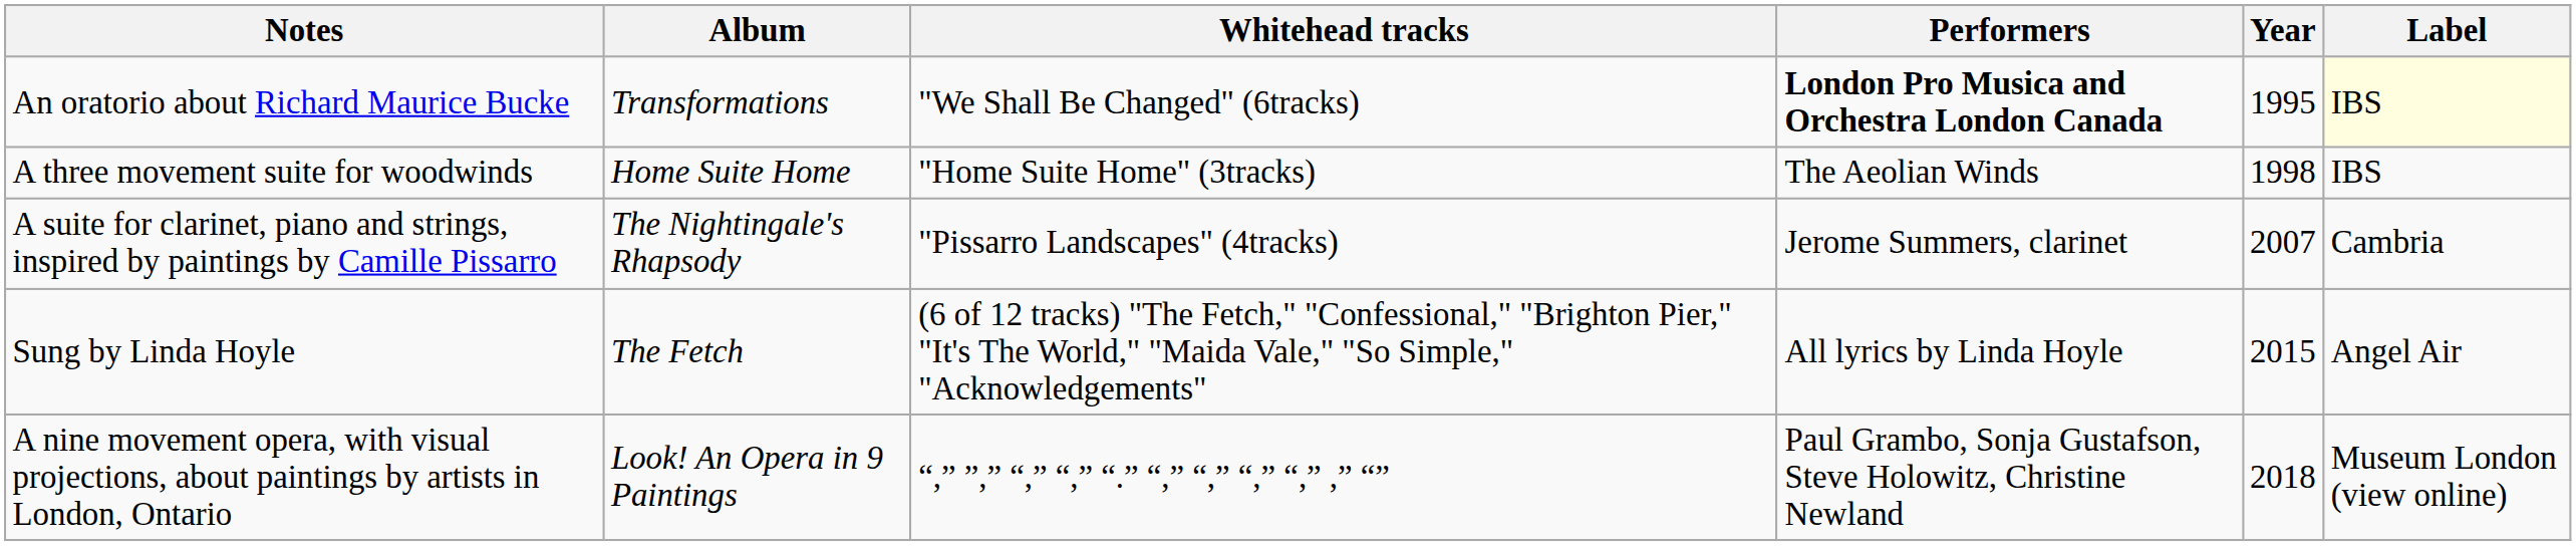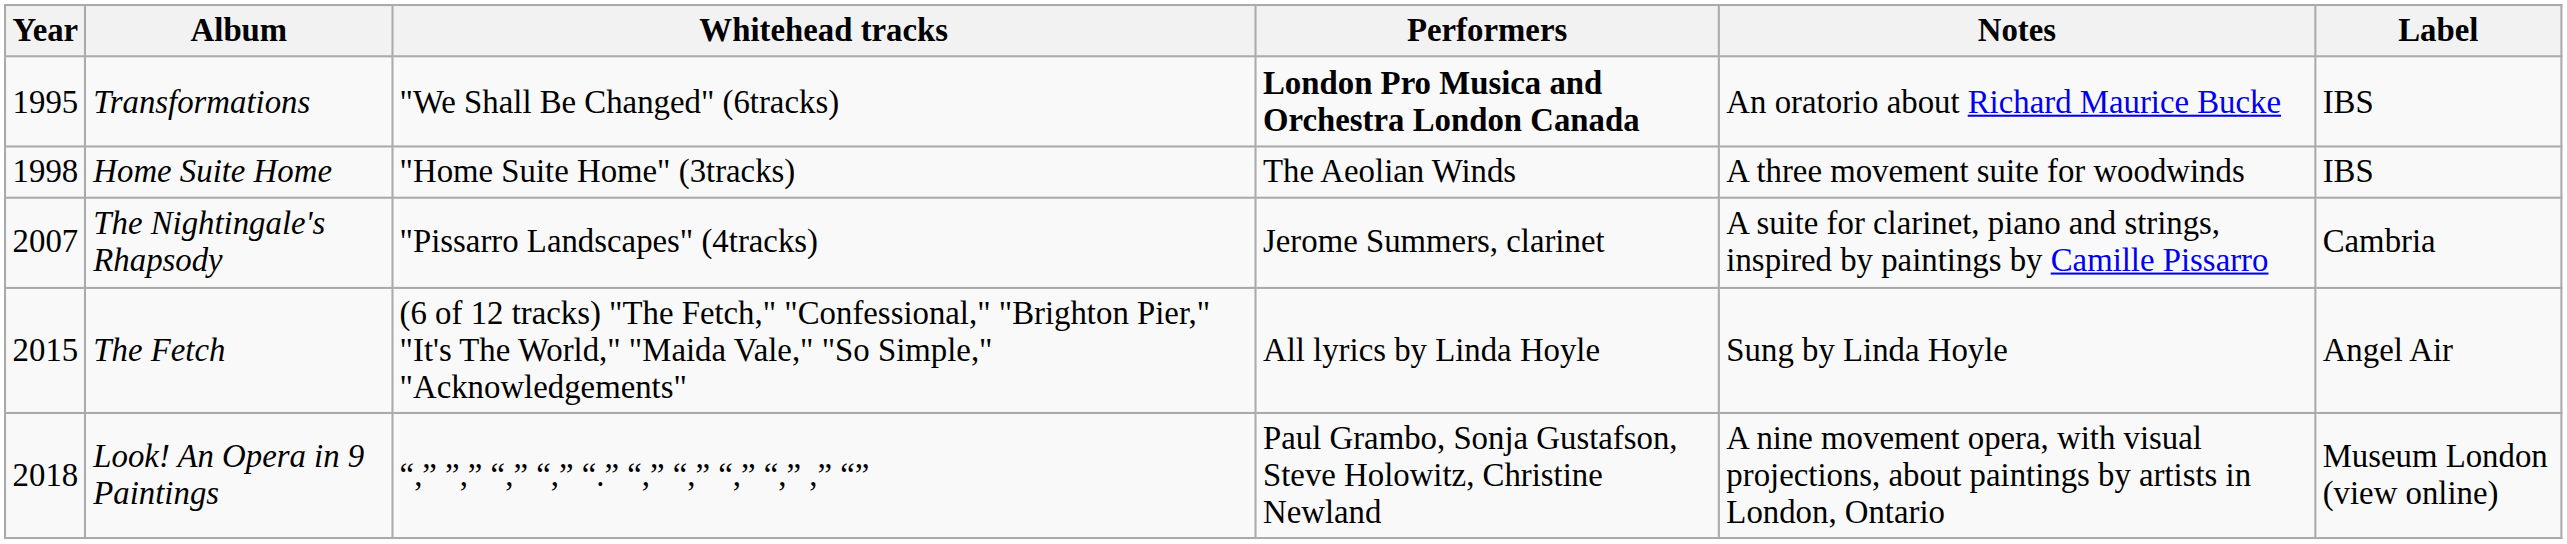columns swapped: Year <-> Notes
Transformations | Label: lightyellow background -> no background
